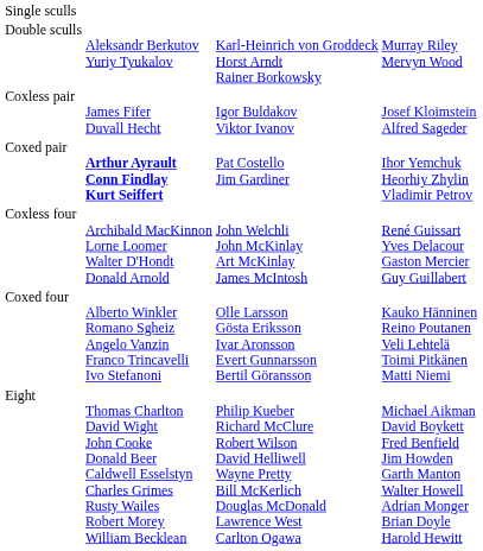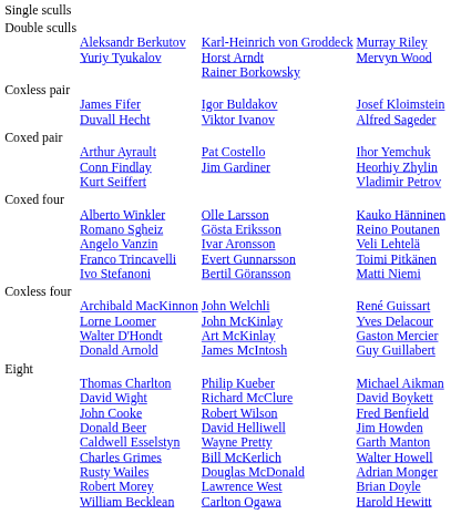Coxed pair | column 2: bold -> normal
rows swapped: Coxless four <-> Coxed four
